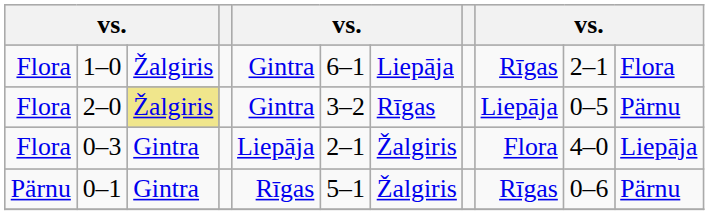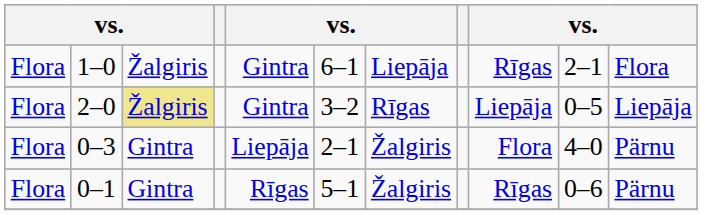2–0 | column 11: Pärnu -> Liepāja
0–3 | column 11: Liepāja -> Pärnu
0–1 | column 1: Pärnu -> Flora
